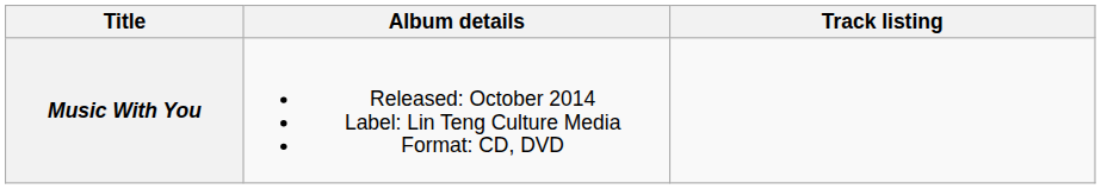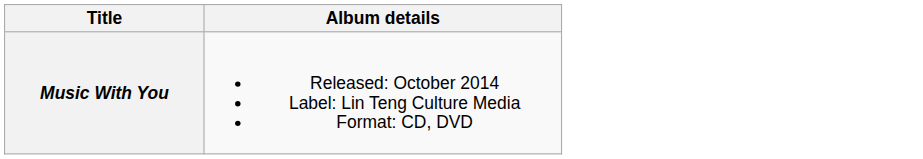- column: Track listing
